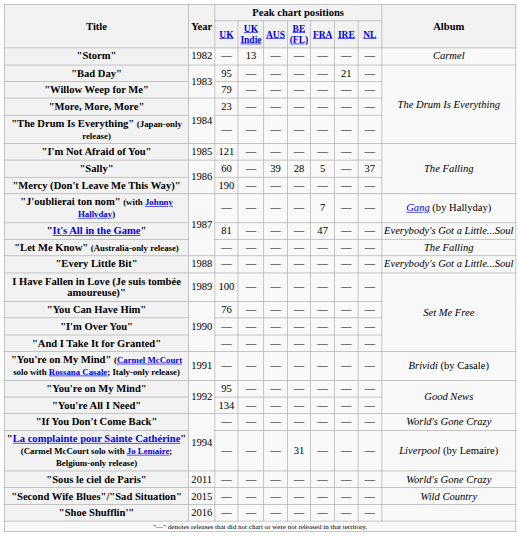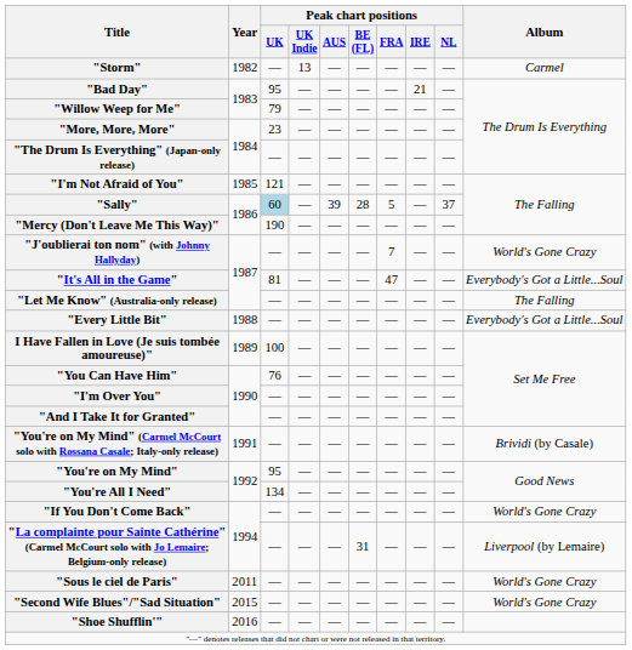"Sally" | Peak chart positions / UK: no background -> lightblue background
"J'oublierai ton nom" (with Johnny Hallyday) | Album: Gang (by Hallyday) -> World's Gone Crazy
"Second Wife Blues"/"Sad Situation" | Album: Wild Country -> World's Gone Crazy
